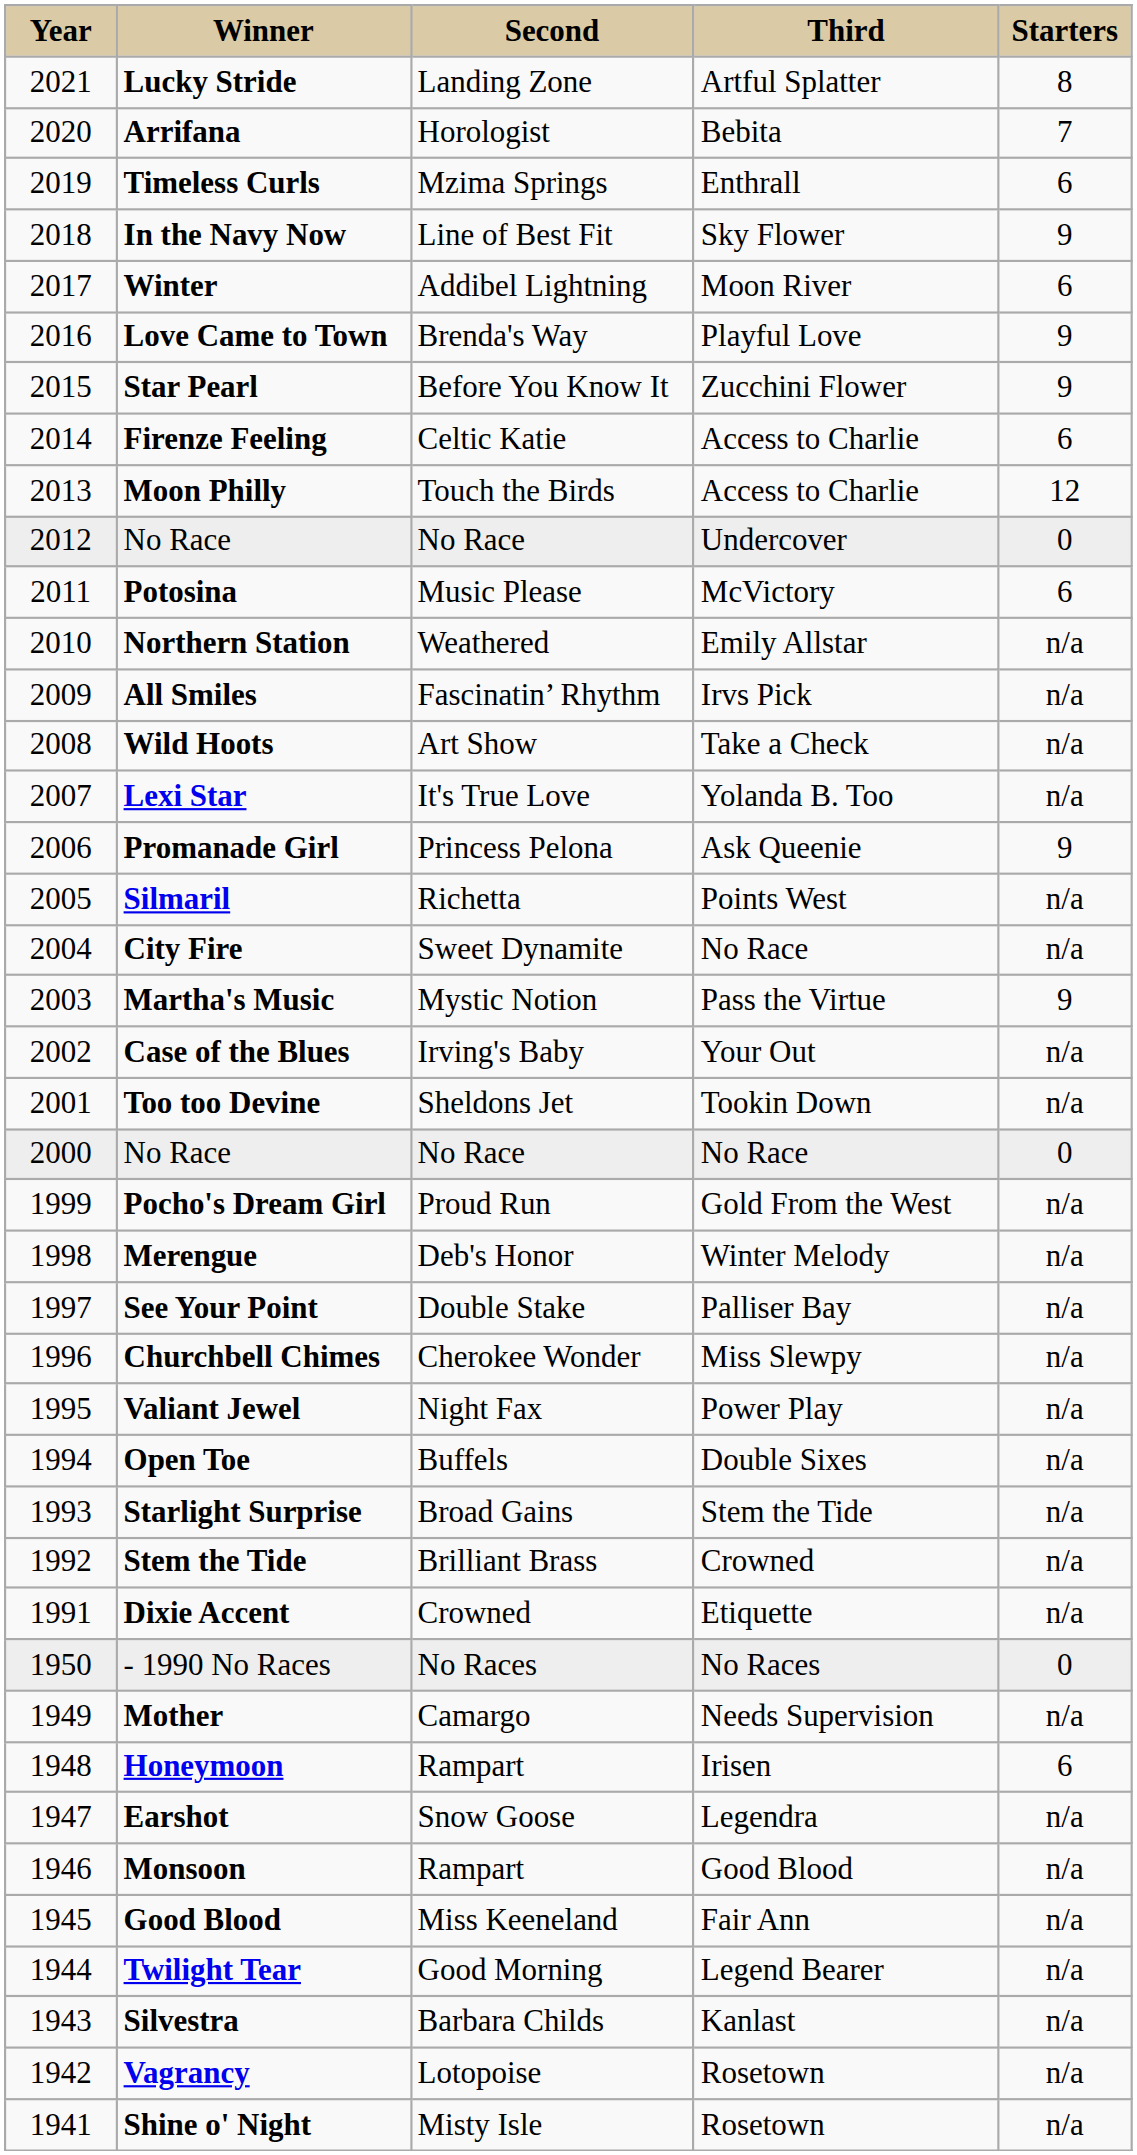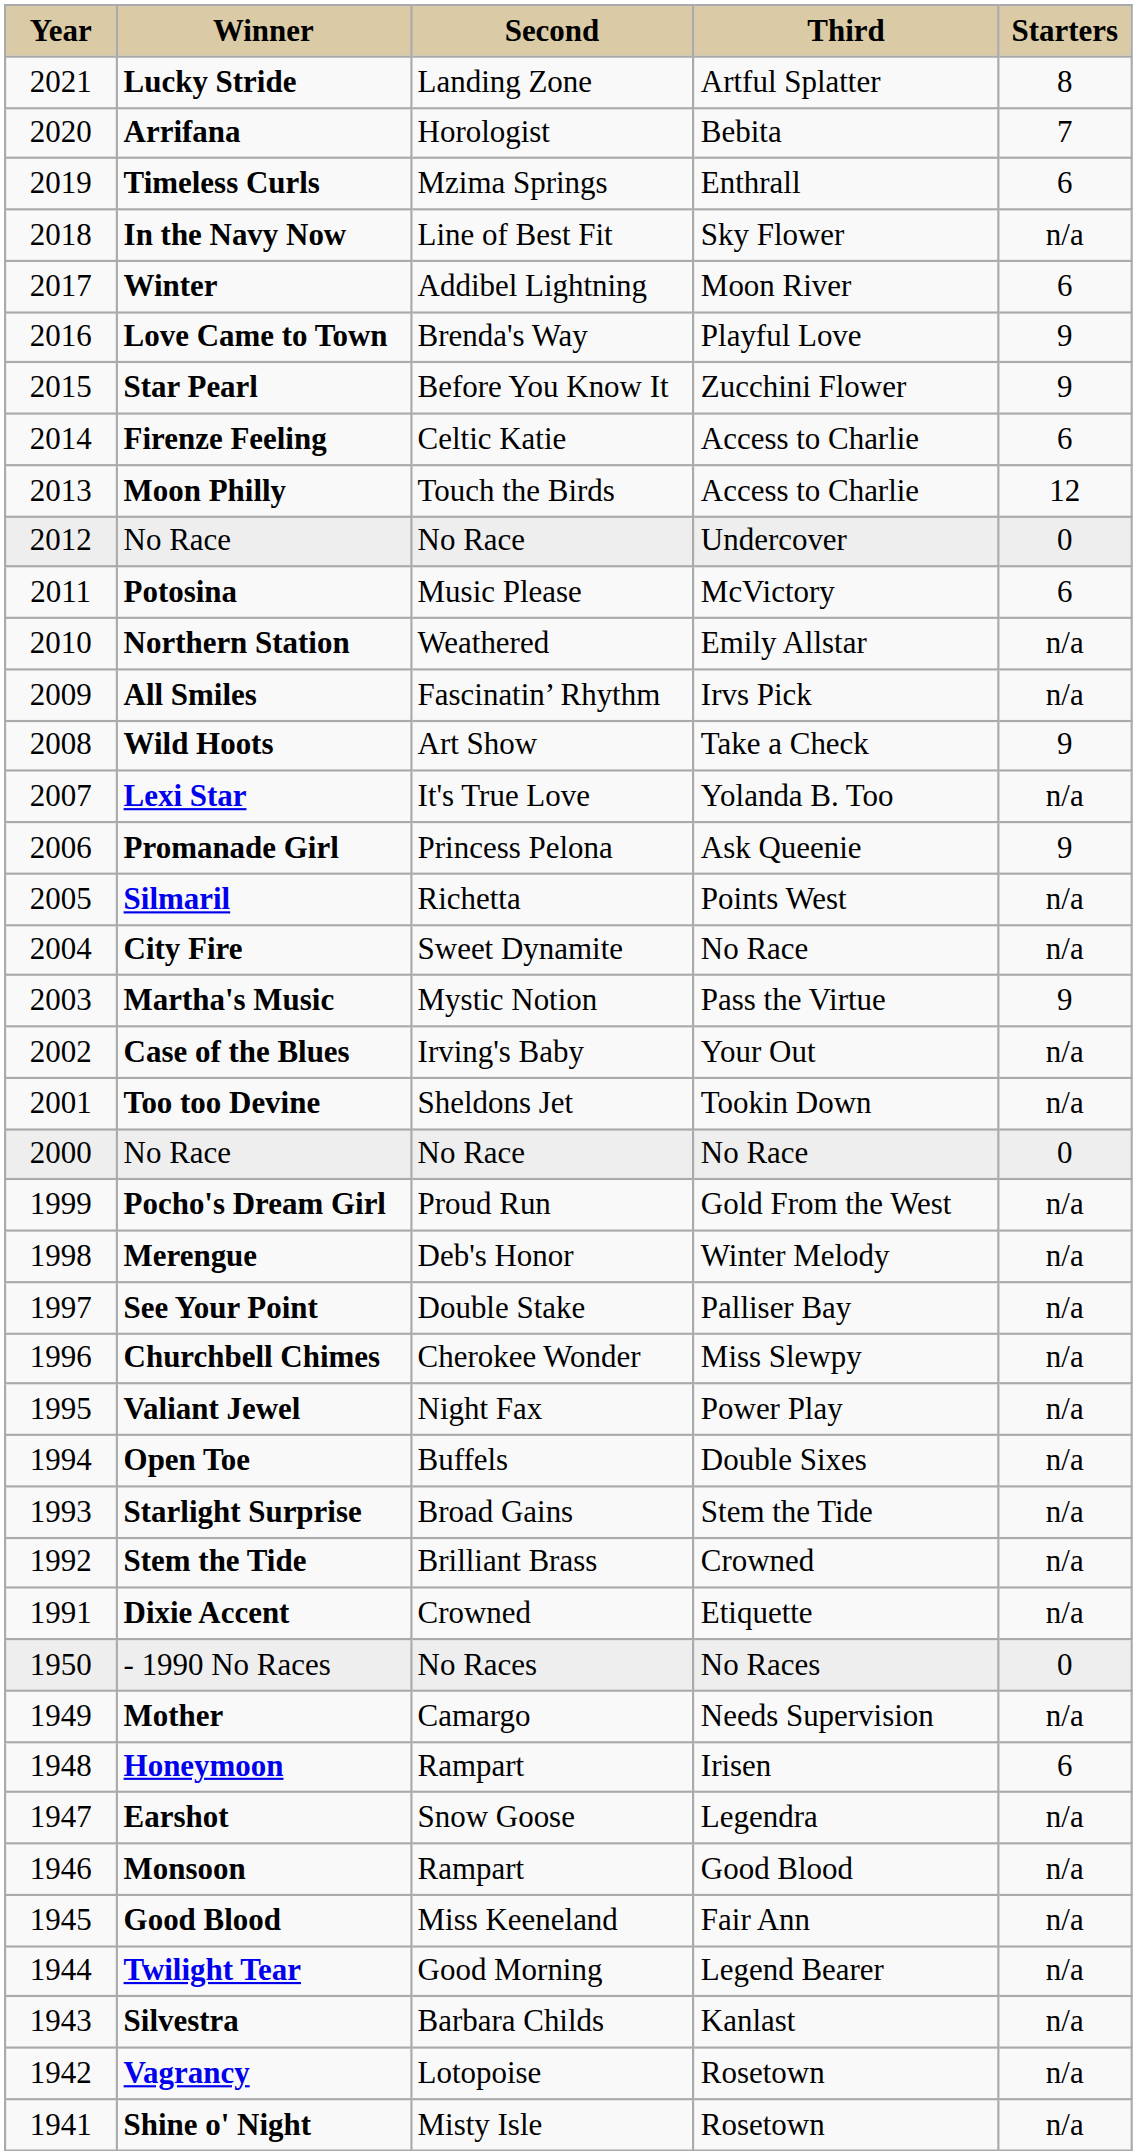In the Navy Now | column 5: 9 -> n/a
Wild Hoots | column 5: n/a -> 9
